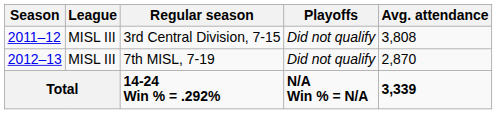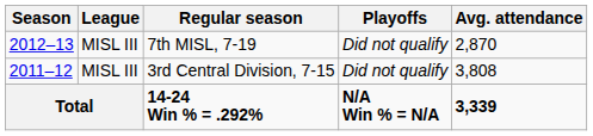rows swapped: 3rd Central Division, 7-15 <-> 7th MISL, 7-19
